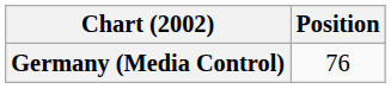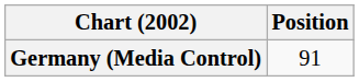Germany (Media Control) | Position: 76 -> 91
